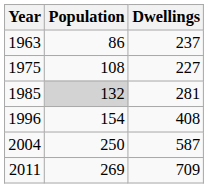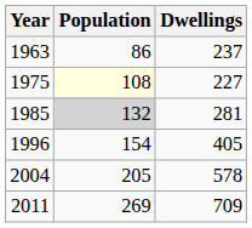1975 | Population: no background -> lightyellow background
1996 | Dwellings: 408 -> 405
2004 | Population: 250 -> 205
2004 | Dwellings: 587 -> 578
